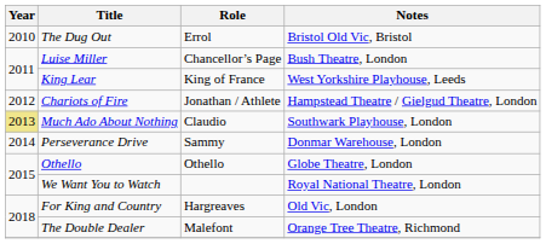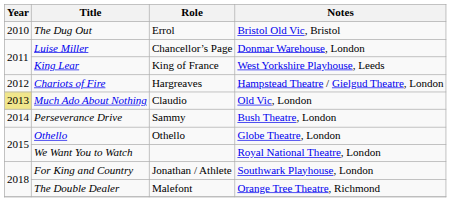Luise Miller | Notes: Bush Theatre, London -> Donmar Warehouse, London
Chariots of Fire | Role: Jonathan / Athlete -> Hargreaves
Much Ado About Nothing | Notes: Southwark Playhouse, London -> Old Vic, London
Perseverance Drive | Notes: Donmar Warehouse, London -> Bush Theatre, London
For King and Country | Role: Hargreaves -> Jonathan / Athlete
For King and Country | Notes: Old Vic, London -> Southwark Playhouse, London
